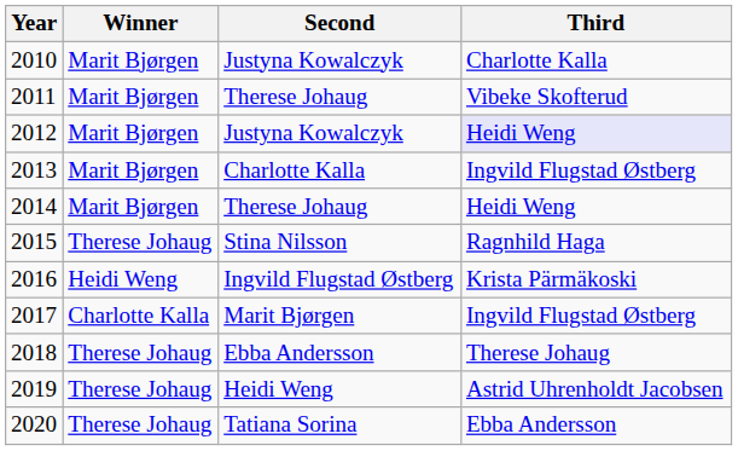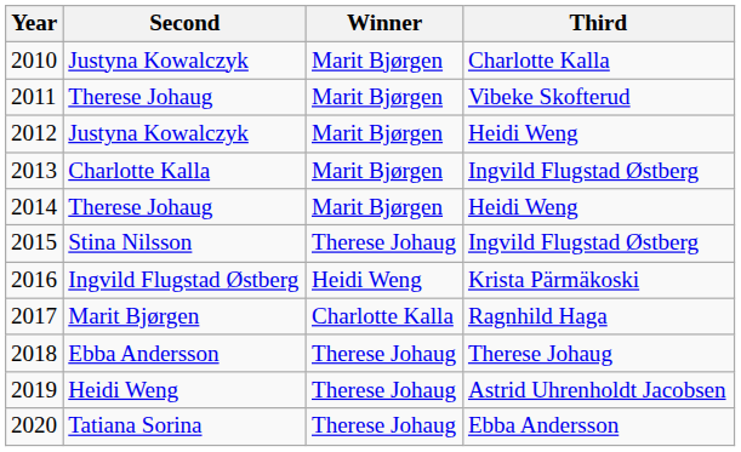columns swapped: Winner <-> Second
2012 | Third: lavender background -> no background
2015 | Third: Ragnhild Haga -> Ingvild Flugstad Østberg
2017 | Third: Ingvild Flugstad Østberg -> Ragnhild Haga
